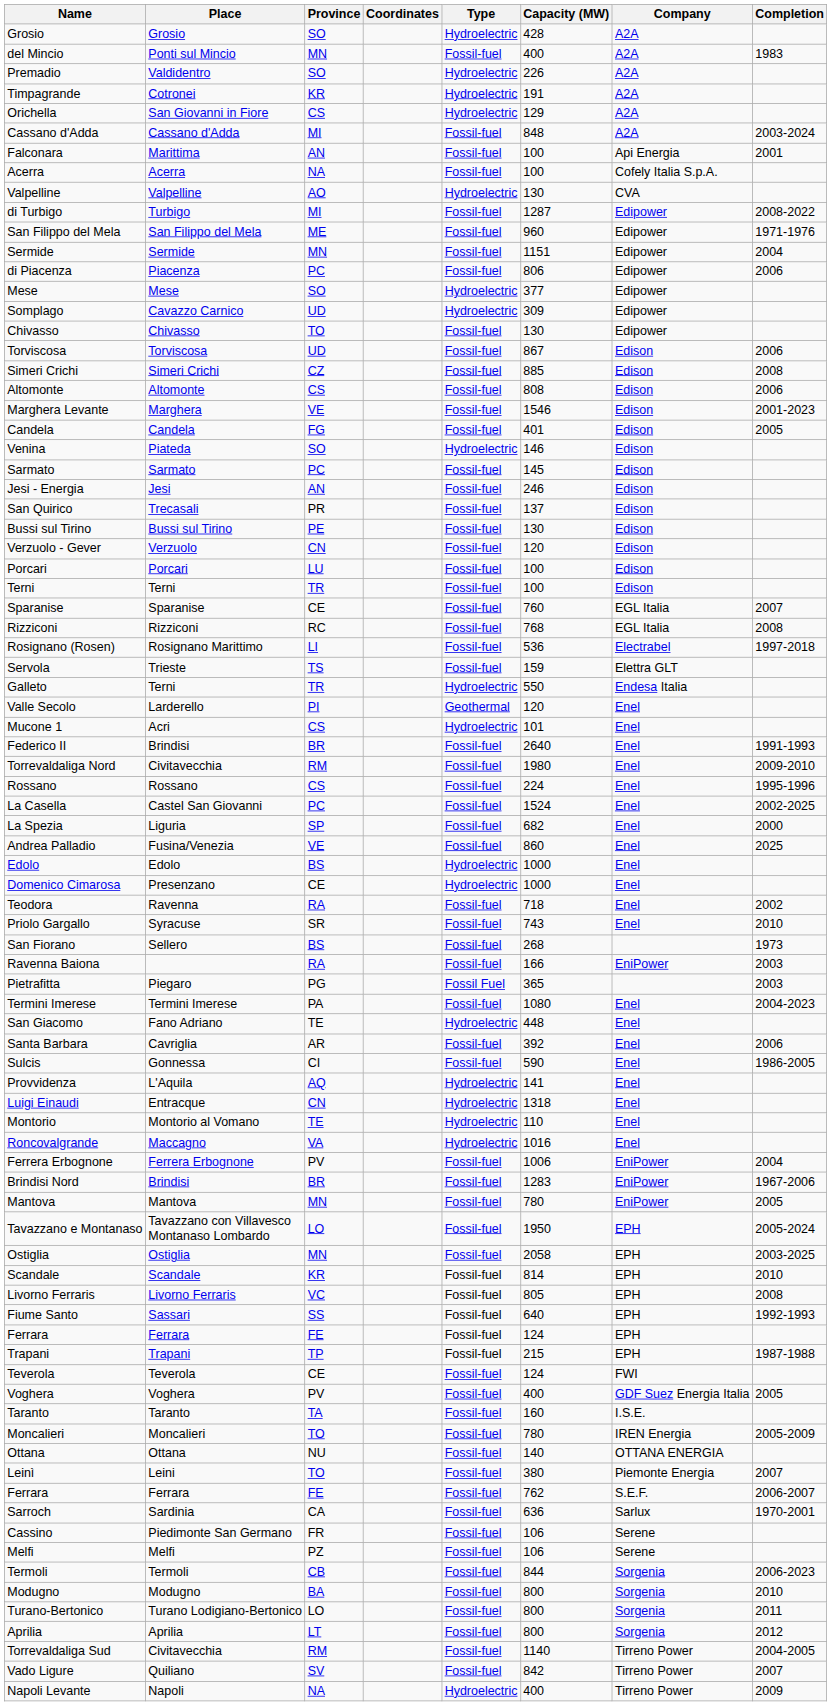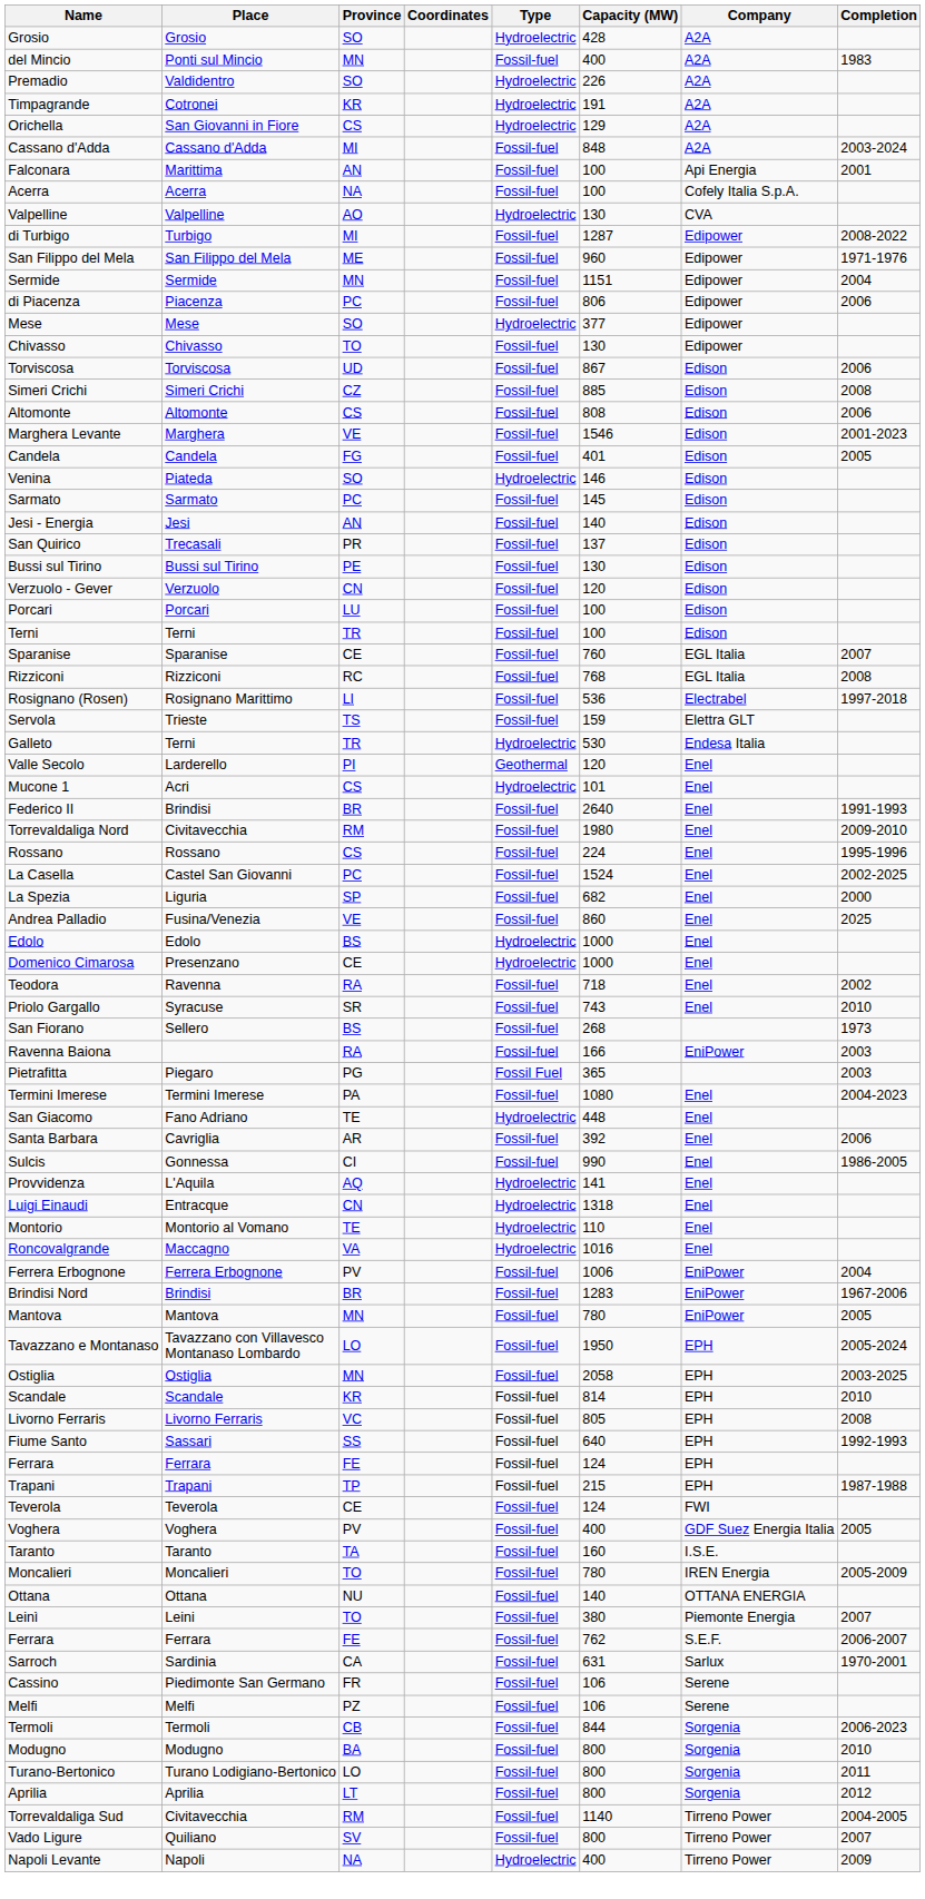- row: Somplago | Cavazzo Carnico | UD | Hydroelectric | 309 | Edipower
Jesi - Energia | Capacity (MW): 246 -> 140
Galleto | Capacity (MW): 550 -> 530
Sulcis | Capacity (MW): 590 -> 990
Sarroch | Capacity (MW): 636 -> 631
Vado Ligure | Capacity (MW): 842 -> 800
